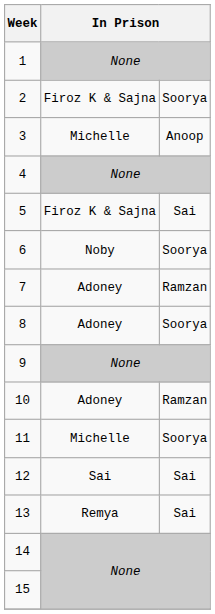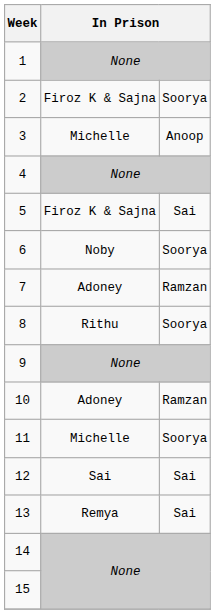8 | column 2: Adoney -> Rithu
